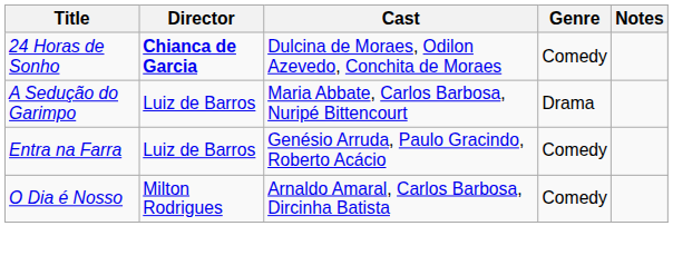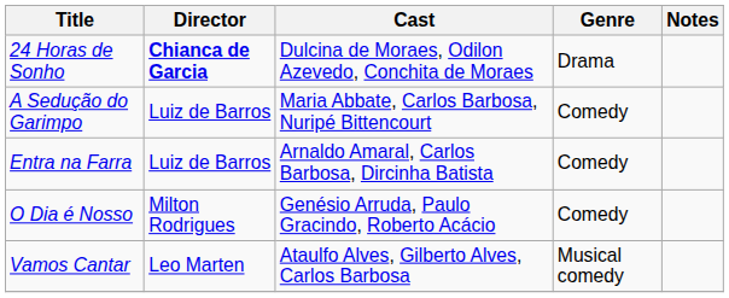24 Horas de Sonho | Genre: Comedy -> Drama
A Sedução do Garimpo | Genre: Drama -> Comedy
Entra na Farra | Cast: Genésio Arruda, Paulo Gracindo, Roberto Acácio -> Arnaldo Amaral, Carlos Barbosa, Dircinha Batista
O Dia é Nosso | Cast: Arnaldo Amaral, Carlos Barbosa, Dircinha Batista -> Genésio Arruda, Paulo Gracindo, Roberto Acácio
+ row: Vamos Cantar | Leo Marten | Ataulfo Alves, Gilberto Alves, Carlos Barbosa | Musical comedy
